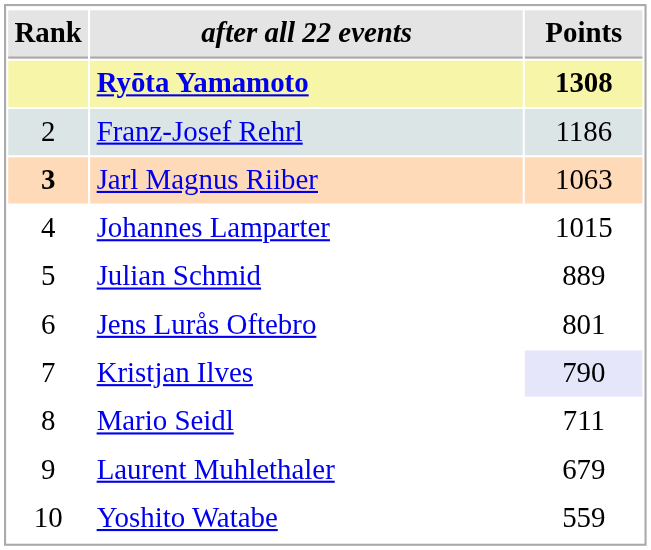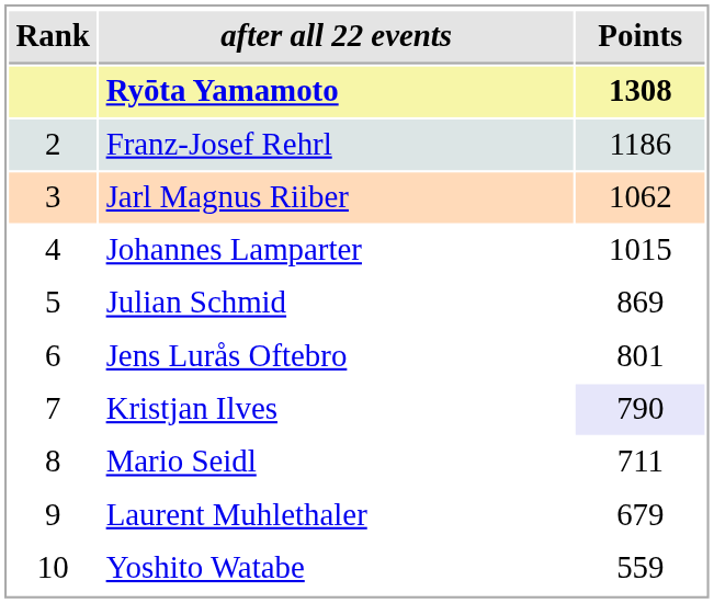Jarl Magnus Riiber | Rank: bold -> normal
Jarl Magnus Riiber | Points: 1063 -> 1062
Julian Schmid | Points: 889 -> 869
